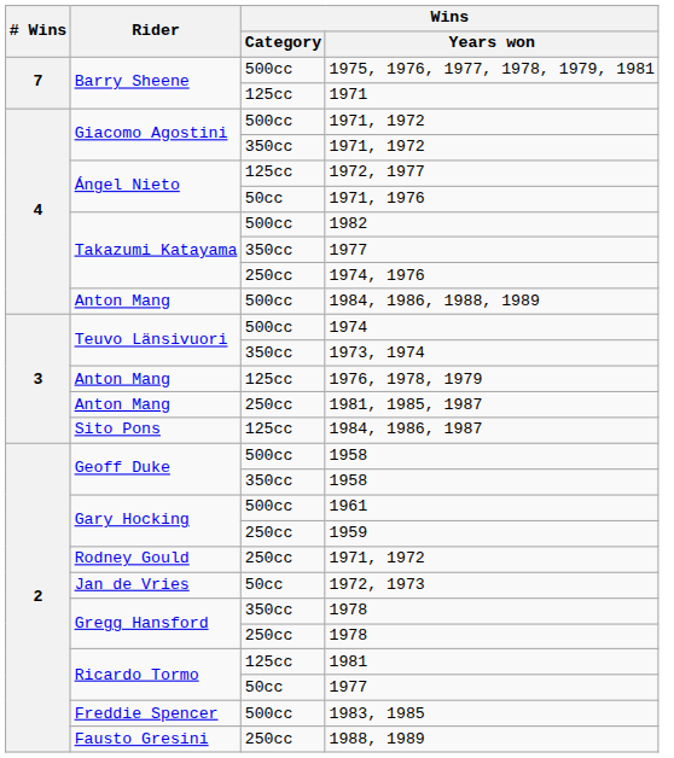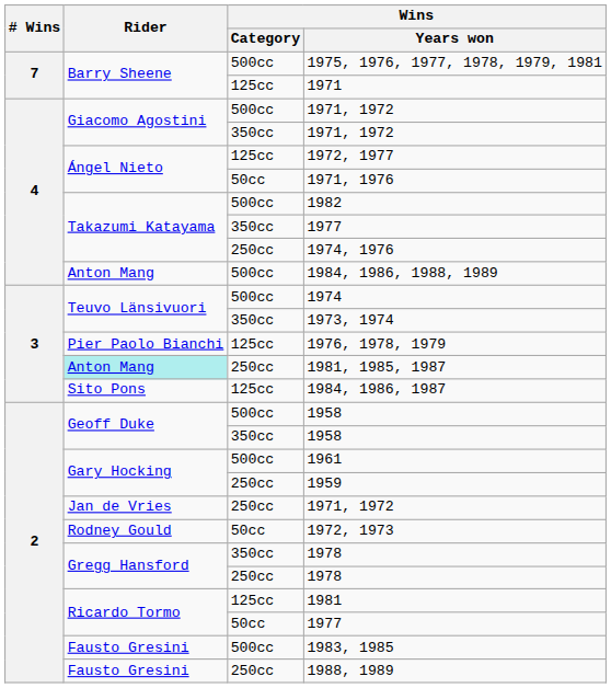1976, 1978, 1979 | Rider: Anton Mang -> Pier Paolo Bianchi
1981, 1985, 1987 | Rider: no background -> paleturquoise background
250cc / 1971, 1972 | Rider: Rodney Gould -> Jan de Vries
1972, 1973 | Rider: Jan de Vries -> Rodney Gould
1983, 1985 | Rider: Freddie Spencer -> Fausto Gresini
